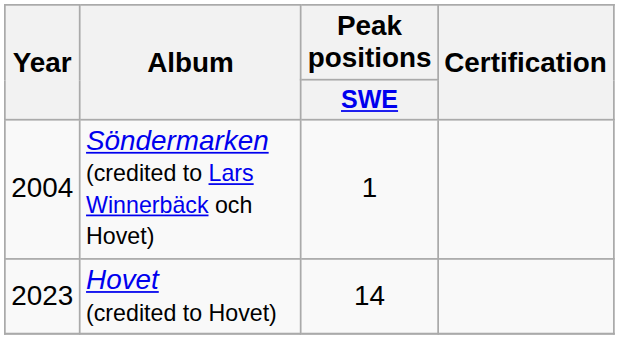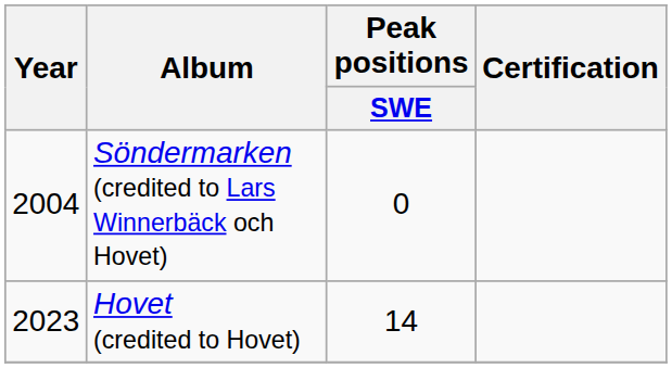Söndermarken (credited to Lars Winnerbäck och Hovet) | Peak positions / SWE: 1 -> 0
